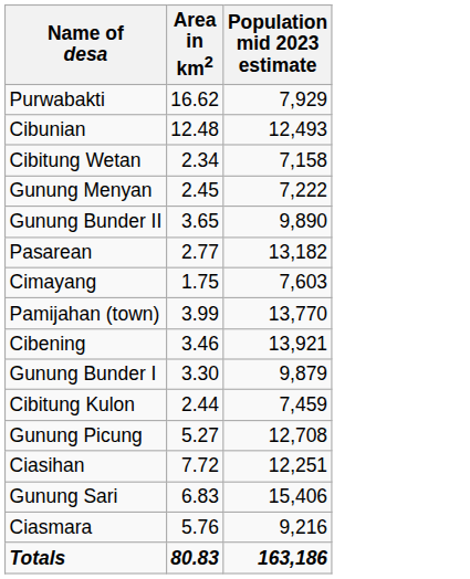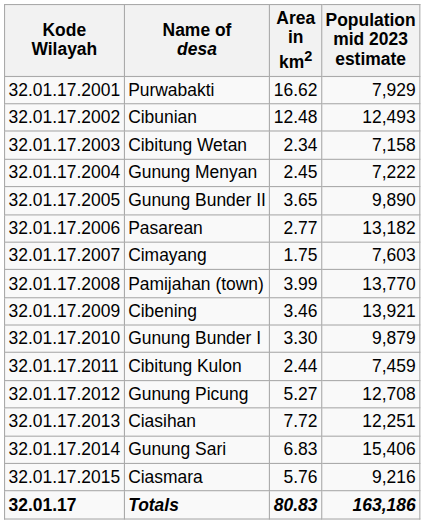+ column: Kode Wilayah | 32.01.17.2001 | 32.01.17.2002 | 32.01.17.2003 | 32.01.17.2004 | 32.01.17.2005 | 32.01.17.2006 | 32.01.17.2007 | 32.01.17.2008 | 32.01.17.2009 | 32.01.17.2010 | 32.01.17.2011 | 32.01.17.2012 | 32.01.17.2013 | 32.01.17.2014 | 32.01.17.2015 | 32.01.17
